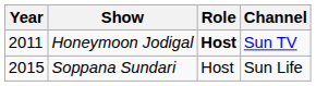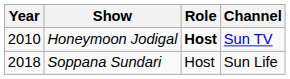Honeymoon Jodigal | Year: 2011 -> 2010
Soppana Sundari | Year: 2015 -> 2018
